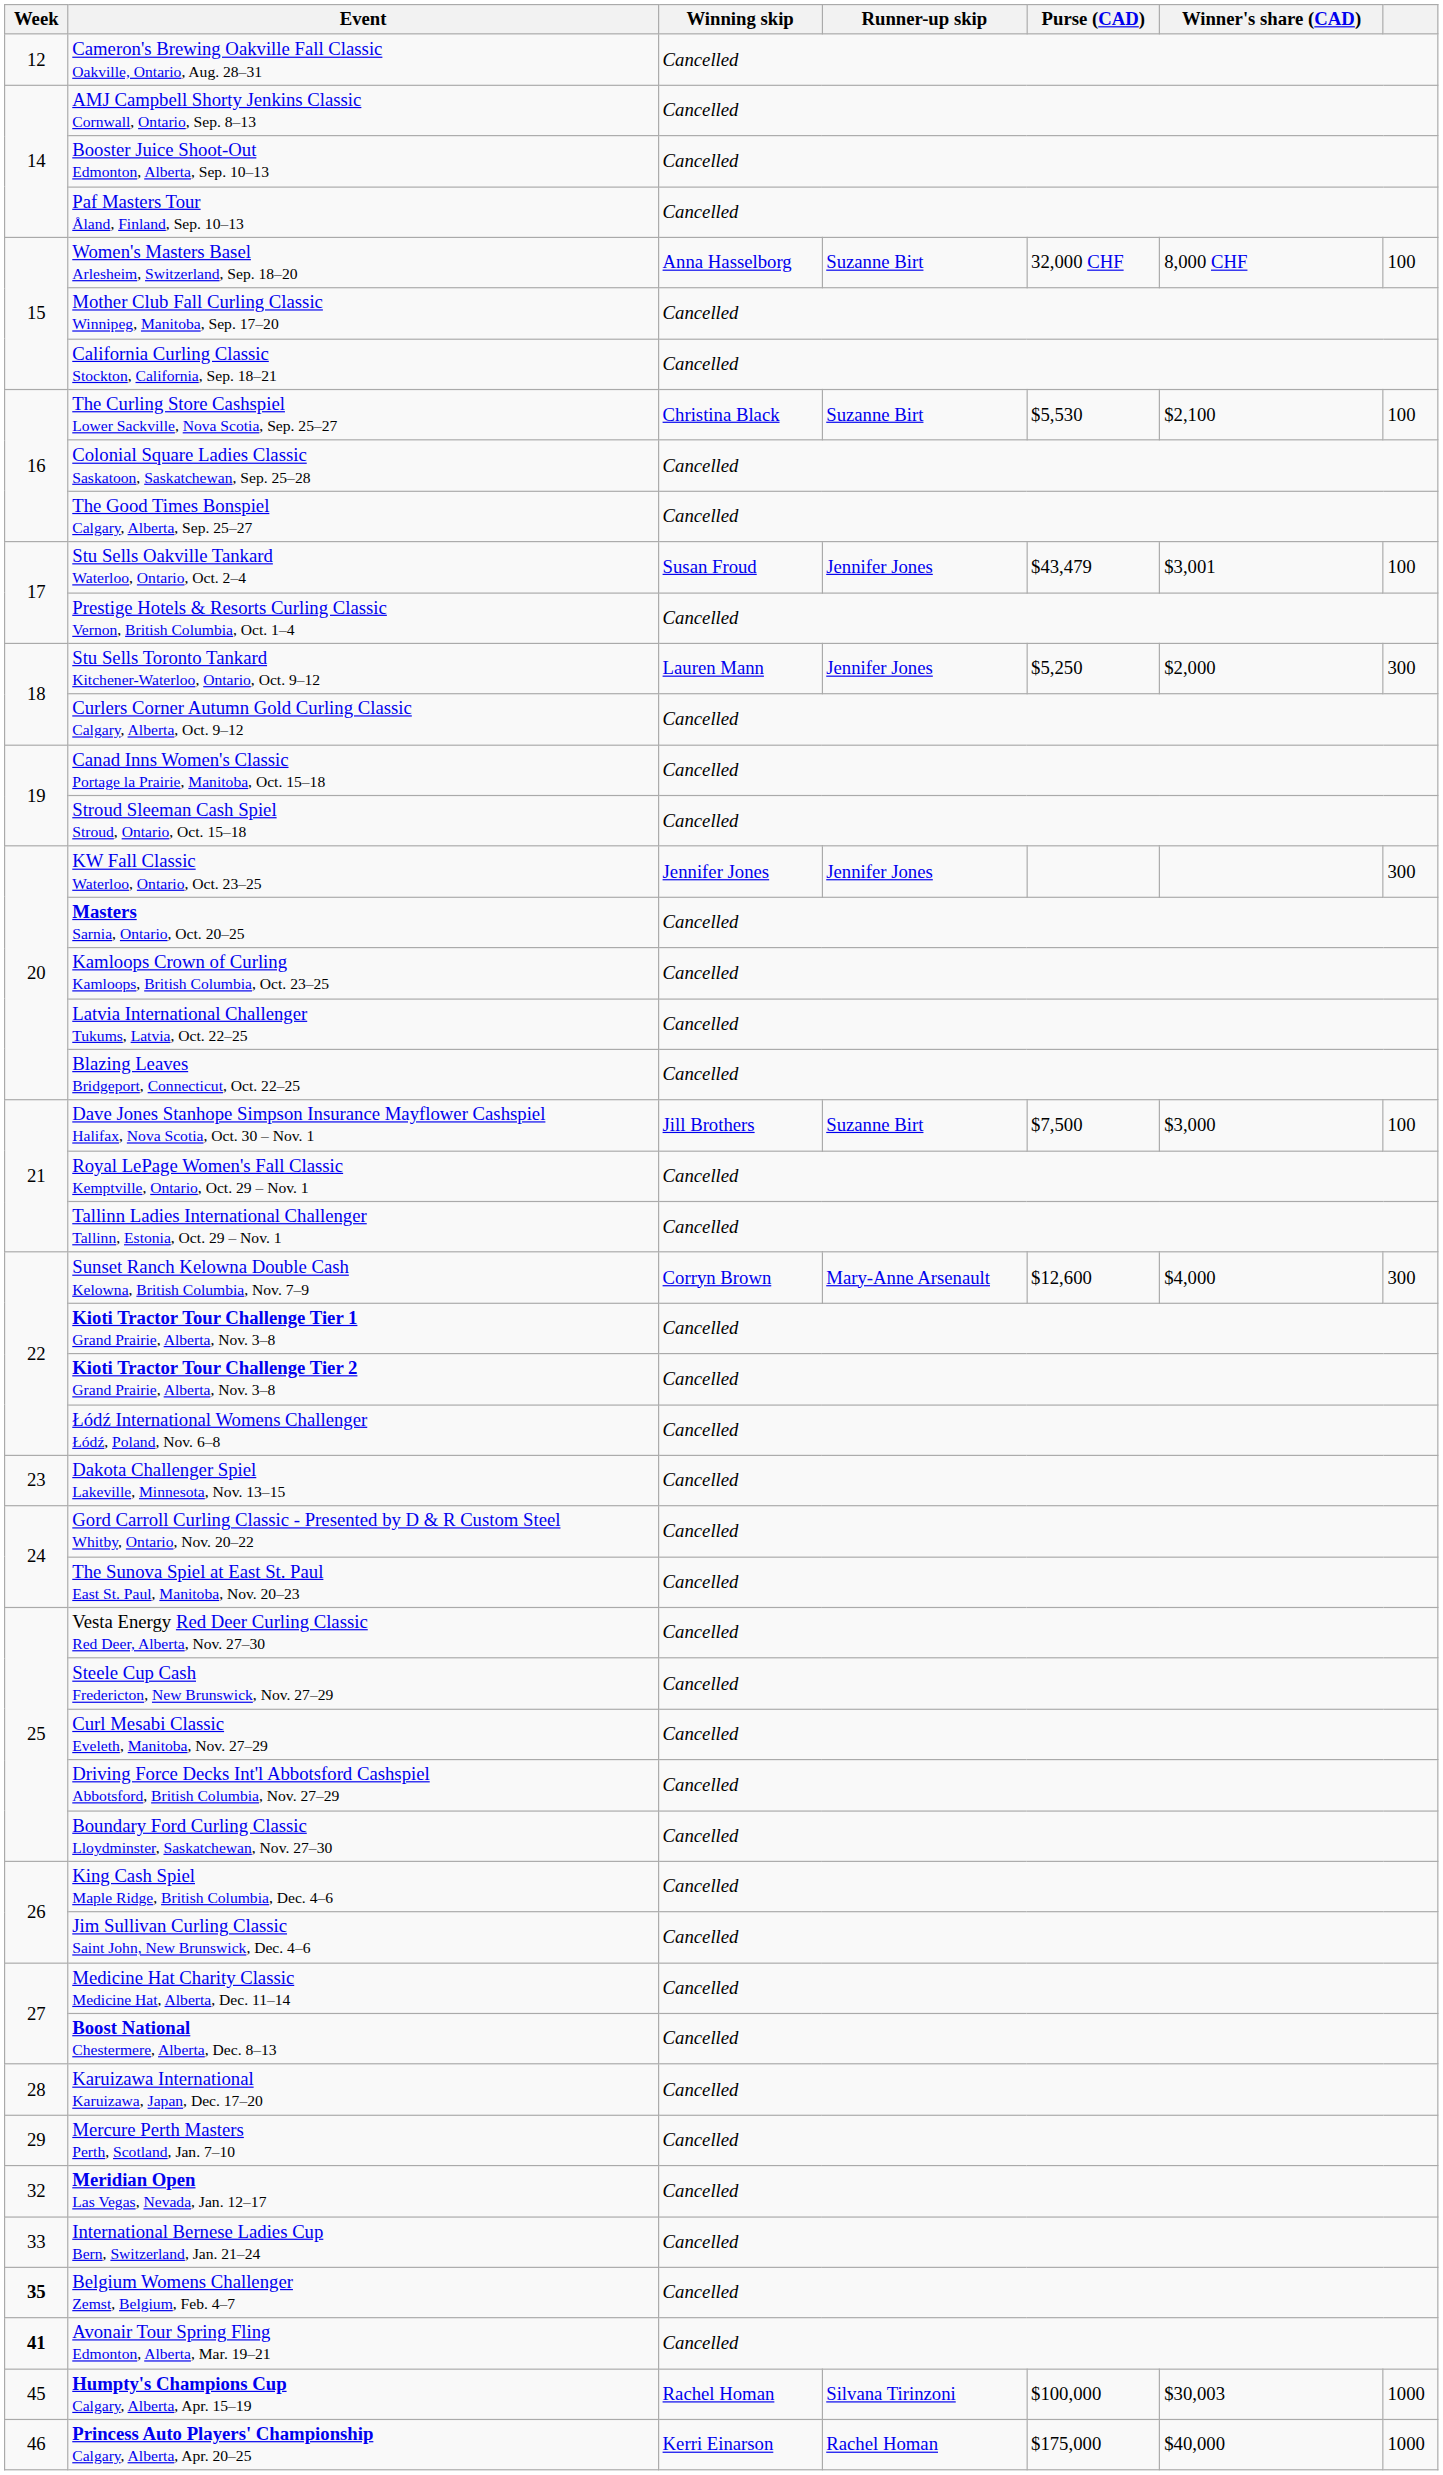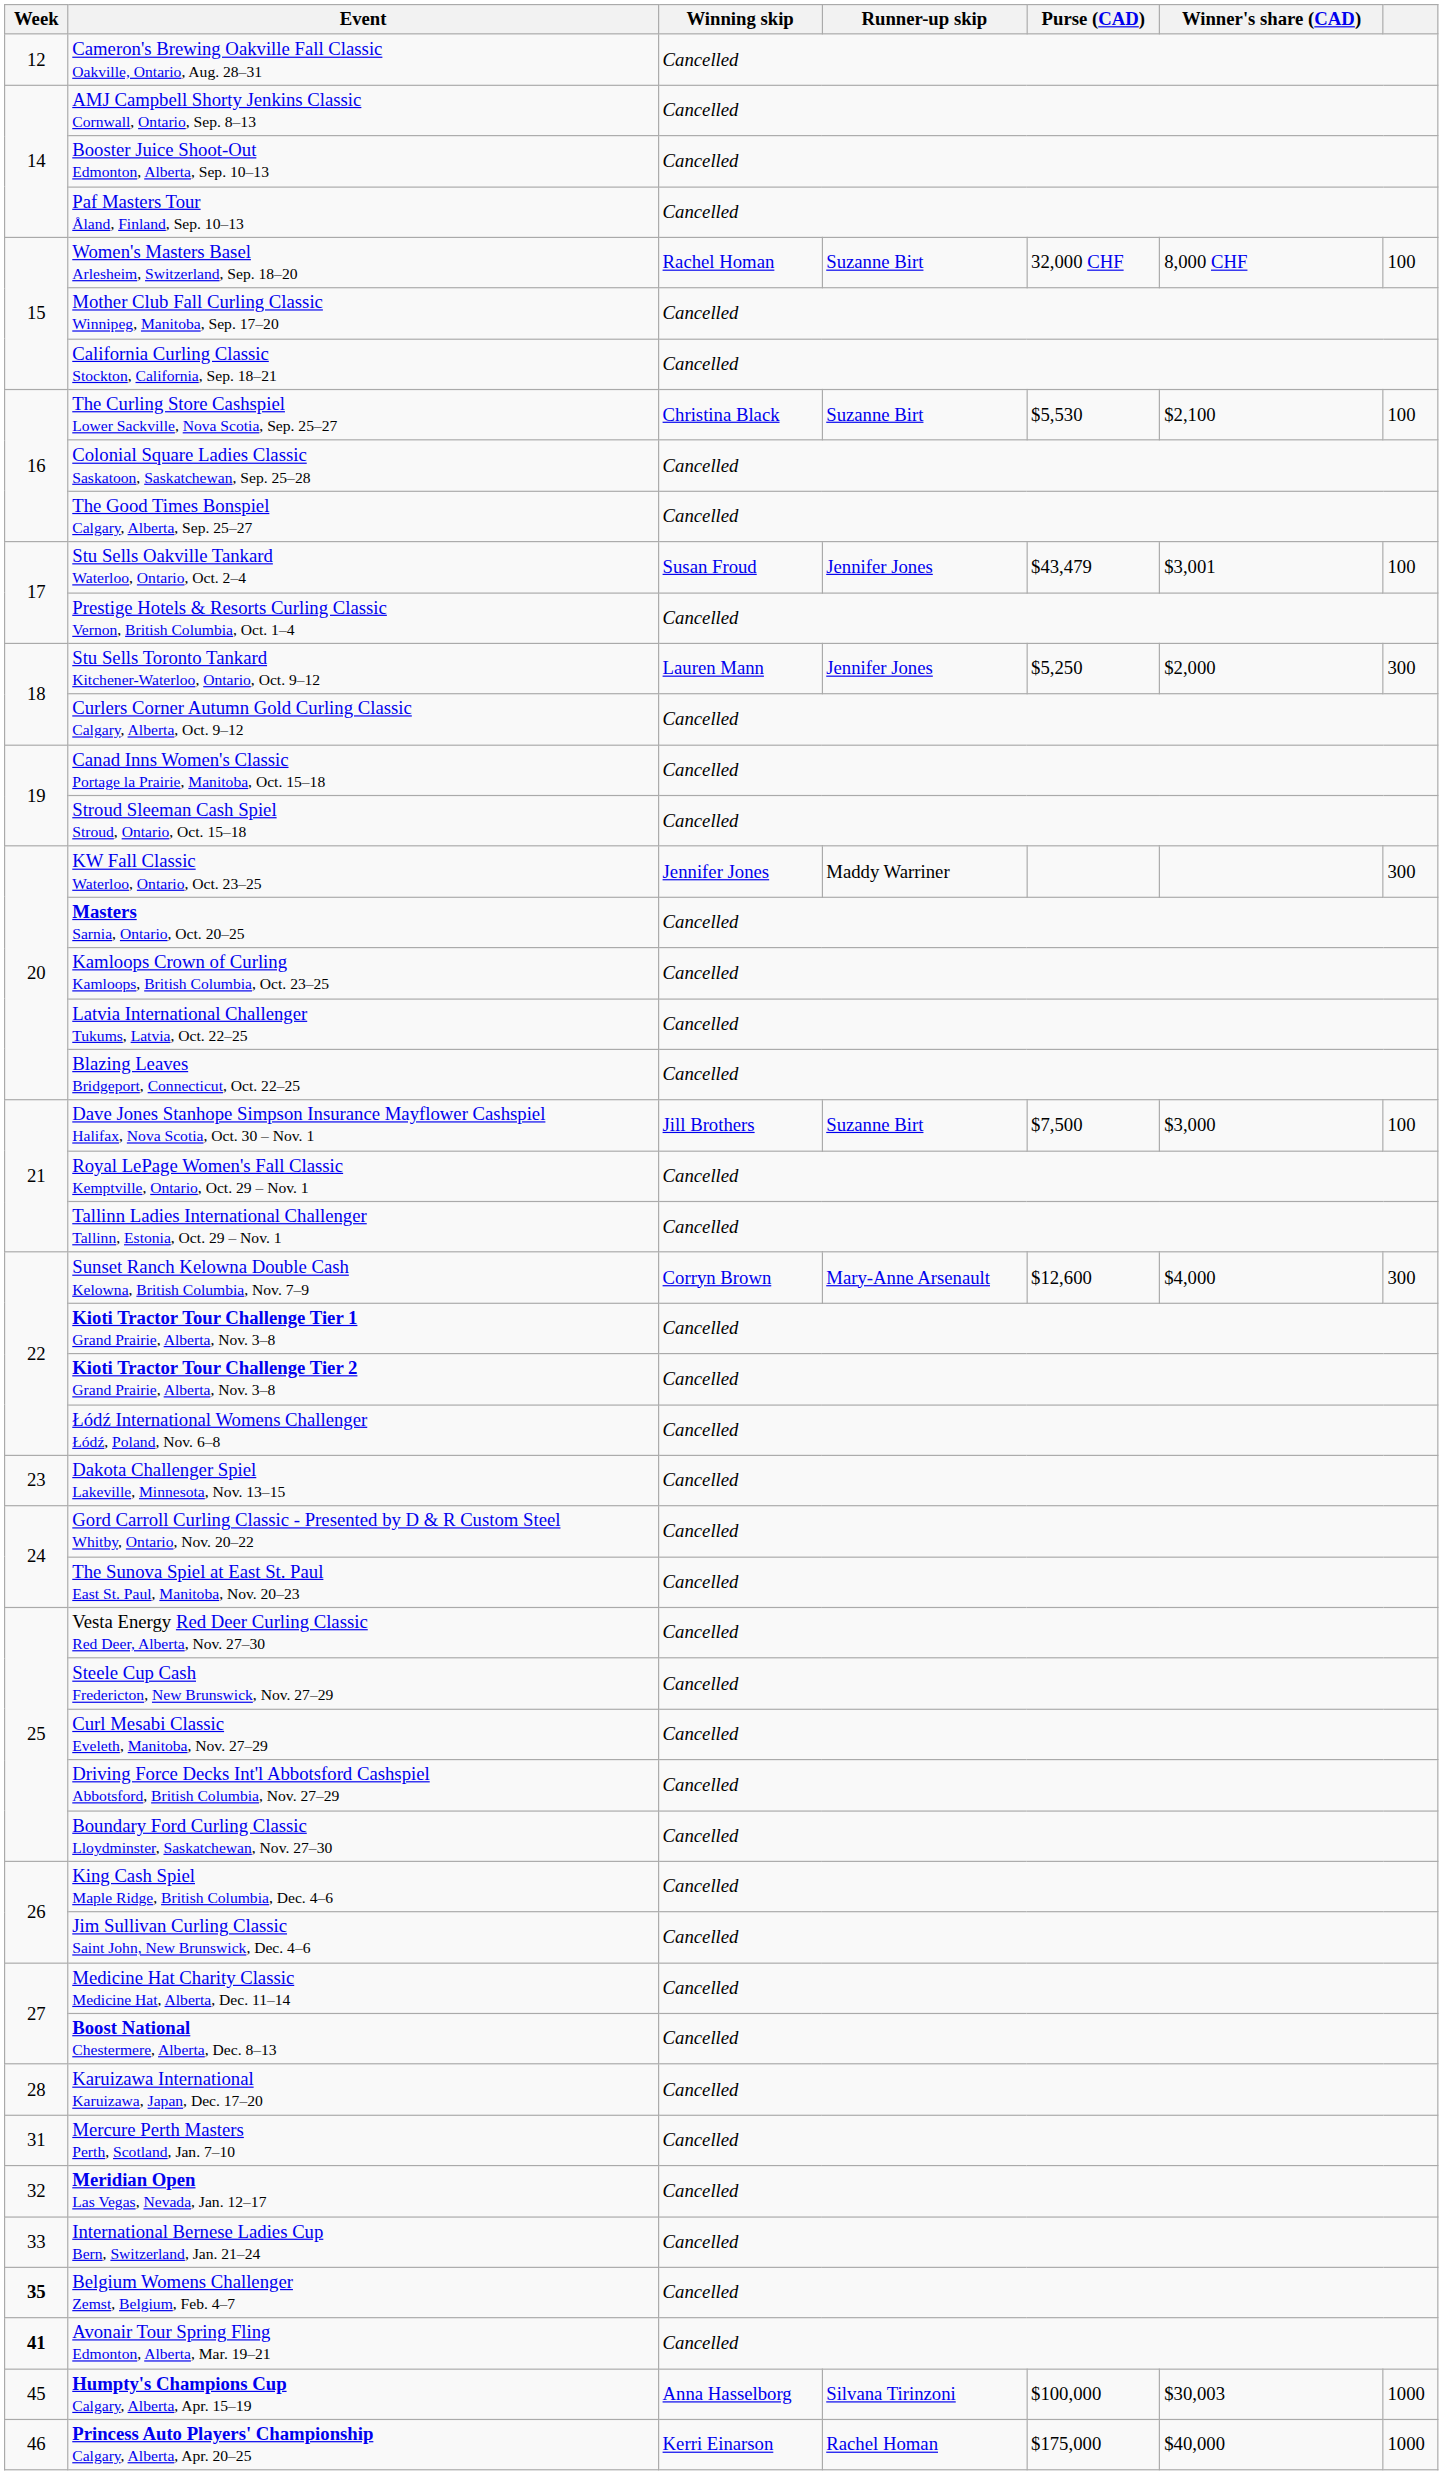Women's Masters Basel Arlesheim, Switzerland, Sep. 18–20 | Winning skip: Anna Hasselborg -> Rachel Homan
KW Fall Classic Waterloo, Ontario, Oct. 23–25 | Runner-up skip: Jennifer Jones -> Maddy Warriner
Mercure Perth Masters Perth, Scotland, Jan. 7–10 | Week: 29 -> 31
Humpty's Champions Cup Calgary, Alberta, Apr. 15–19 | Winning skip: Rachel Homan -> Anna Hasselborg
